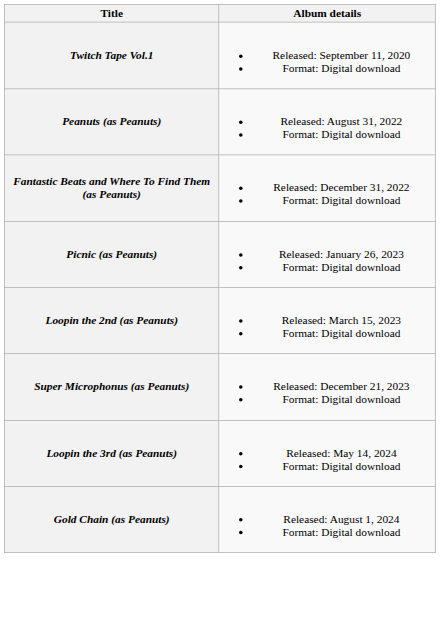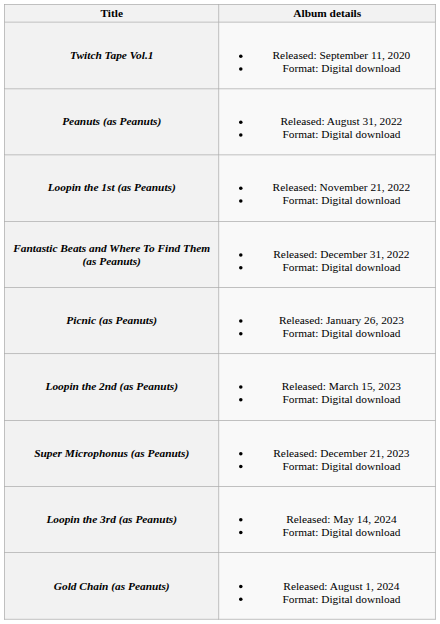+ row: Loopin the 1st (as Peanuts) | Released: November 21, 2022 Format: Digital download
